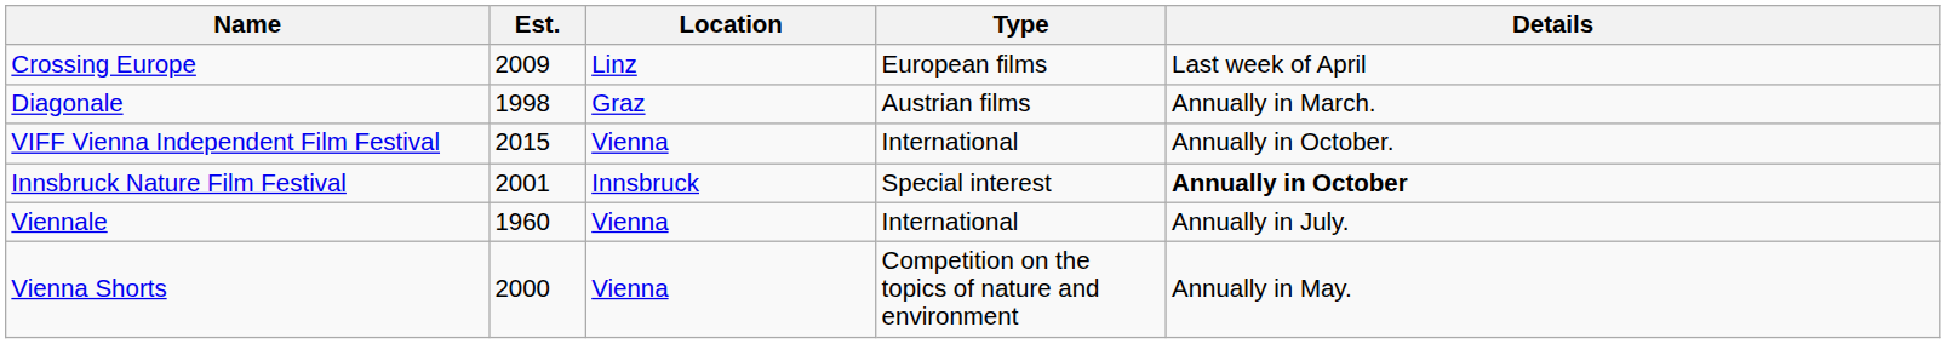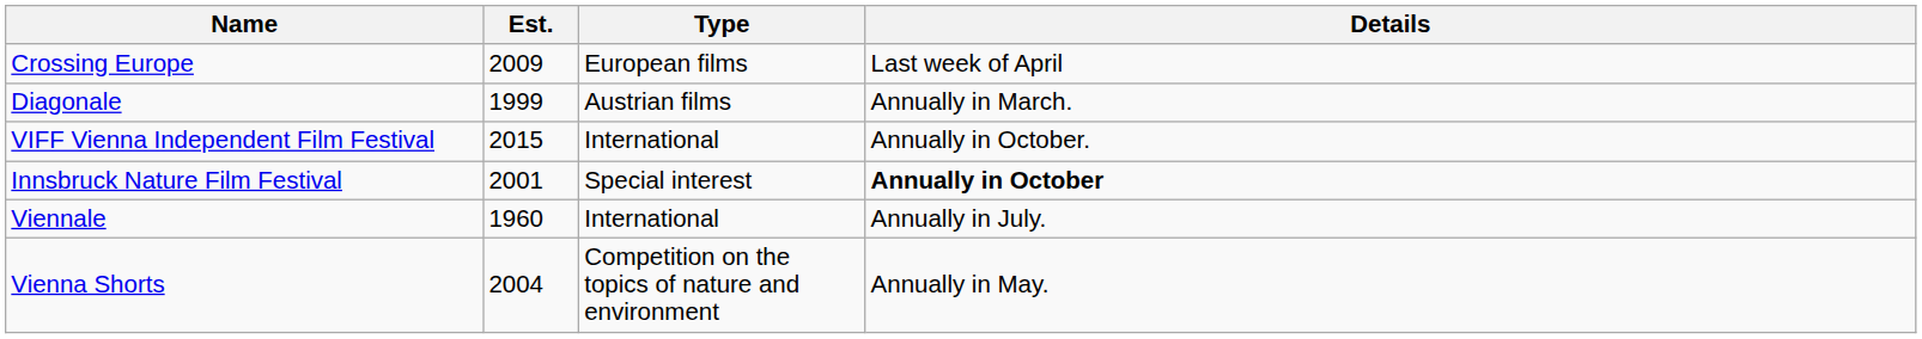- column: Location | Linz | Graz | Vienna | Innsbruck | Vienna | Vienna
Diagonale | Est.: 1998 -> 1999
Vienna Shorts | Est.: 2000 -> 2004
